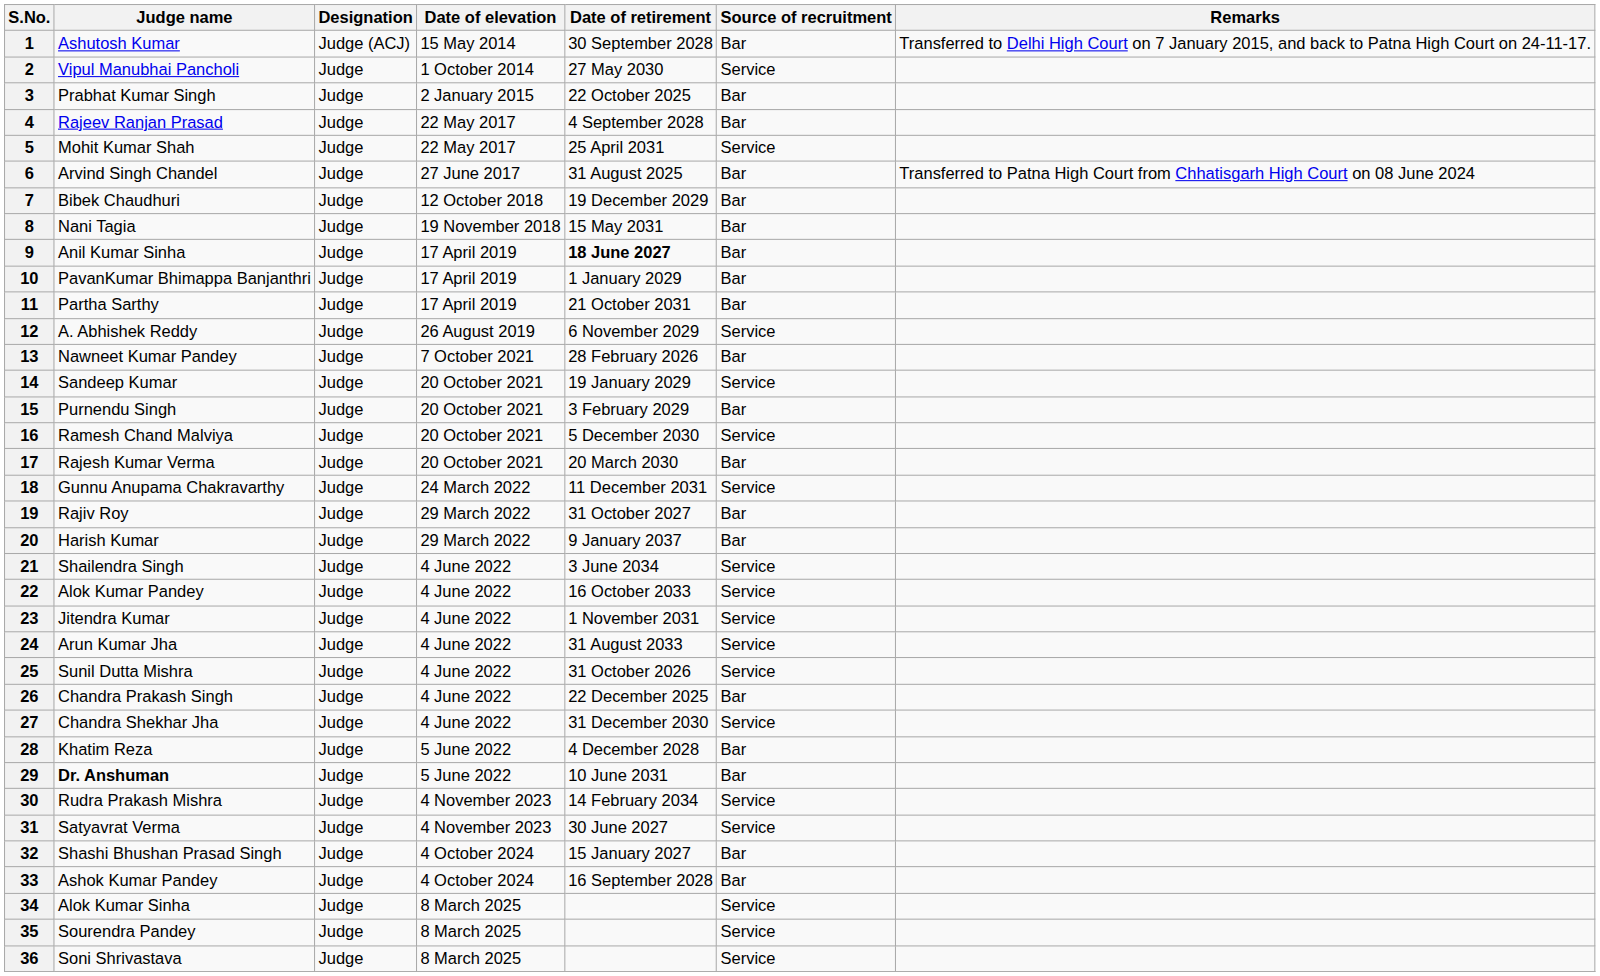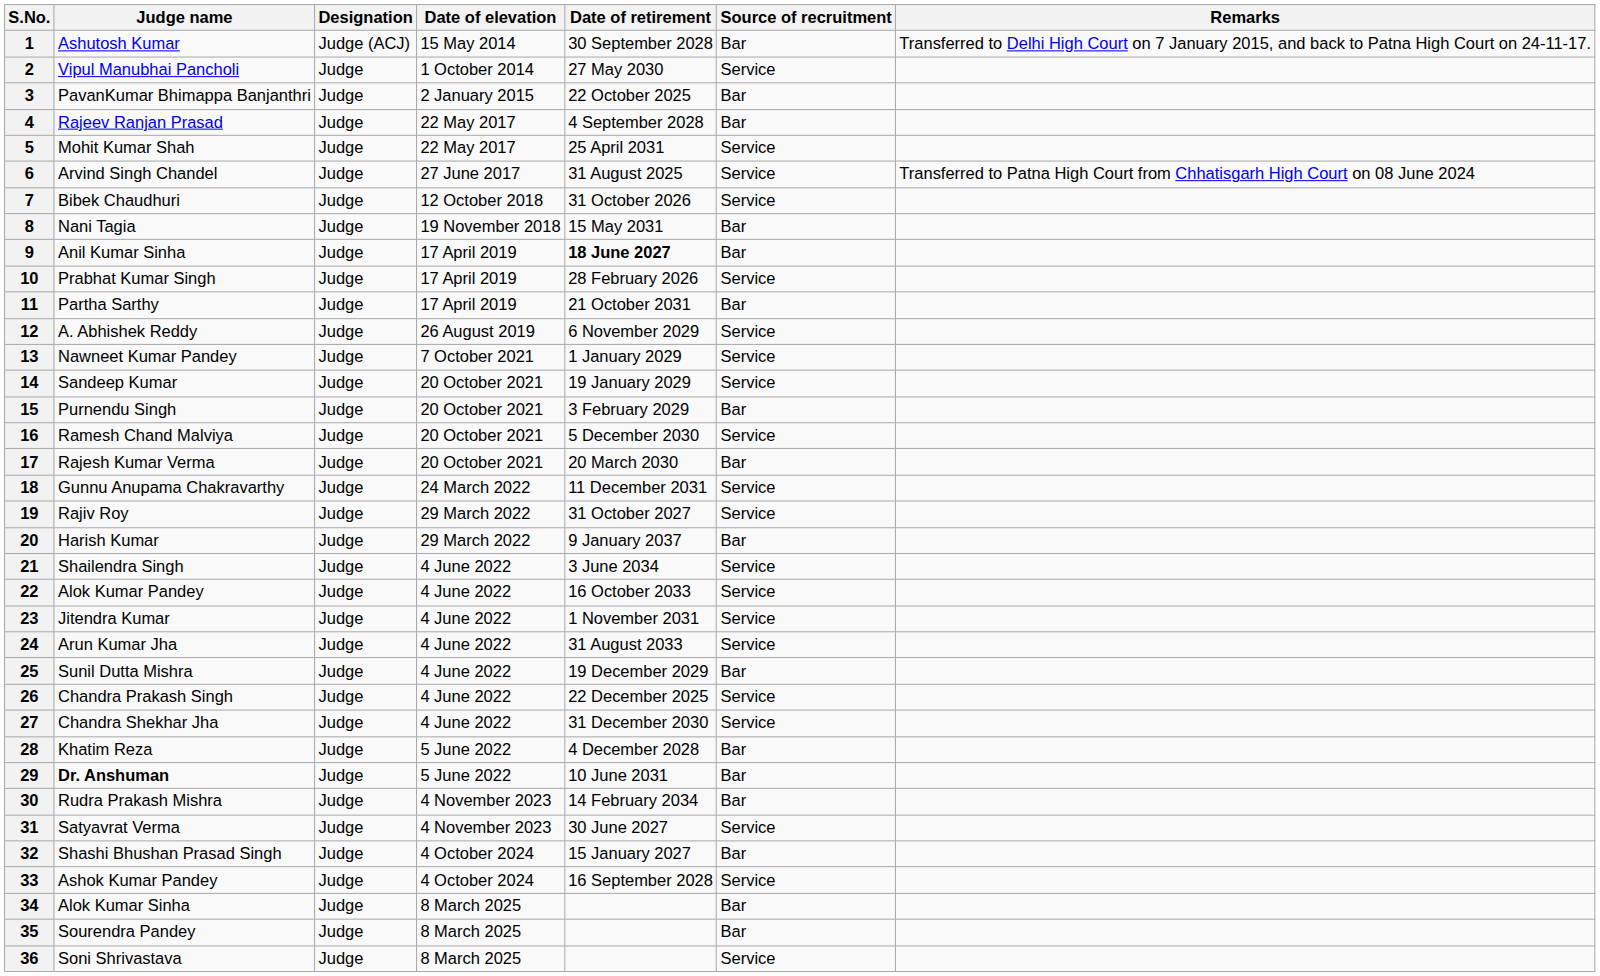3 | Judge name: Prabhat Kumar Singh -> PavanKumar Bhimappa Banjanthri
6 | Source of recruitment: Bar -> Service
7 | Date of retirement: 19 December 2029 -> 31 October 2026
7 | Source of recruitment: Bar -> Service
10 | Judge name: PavanKumar Bhimappa Banjanthri -> Prabhat Kumar Singh
10 | Date of retirement: 1 January 2029 -> 28 February 2026
10 | Source of recruitment: Bar -> Service
13 | Date of retirement: 28 February 2026 -> 1 January 2029
13 | Source of recruitment: Bar -> Service
19 | Source of recruitment: Bar -> Service
25 | Date of retirement: 31 October 2026 -> 19 December 2029
25 | Source of recruitment: Service -> Bar
26 | Source of recruitment: Bar -> Service
30 | Source of recruitment: Service -> Bar
33 | Source of recruitment: Bar -> Service
34 | Source of recruitment: Service -> Bar
35 | Source of recruitment: Service -> Bar
